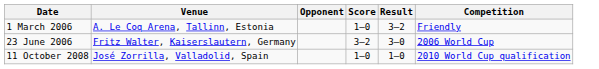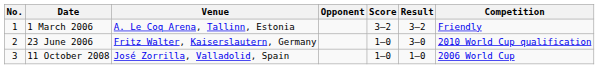+ column: No. | 1 | 2 | 3
1 March 2006 | Score: 1–0 -> 3–2
23 June 2006 | Score: 3–2 -> 1–0
23 June 2006 | Competition: 2006 World Cup -> 2010 World Cup qualification
11 October 2008 | Competition: 2010 World Cup qualification -> 2006 World Cup
